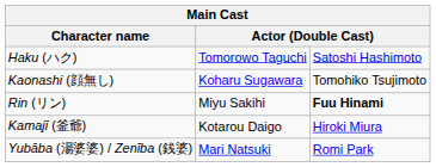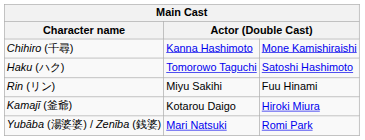+ row: Chihiro (千尋) | Kanna Hashimoto | Mone Kamishiraishi
- row: Kaonashi (顔無し) | Koharu Sugawara | Tomohiko Tsujimoto
Rin (リン) | column 3: bold -> normal
